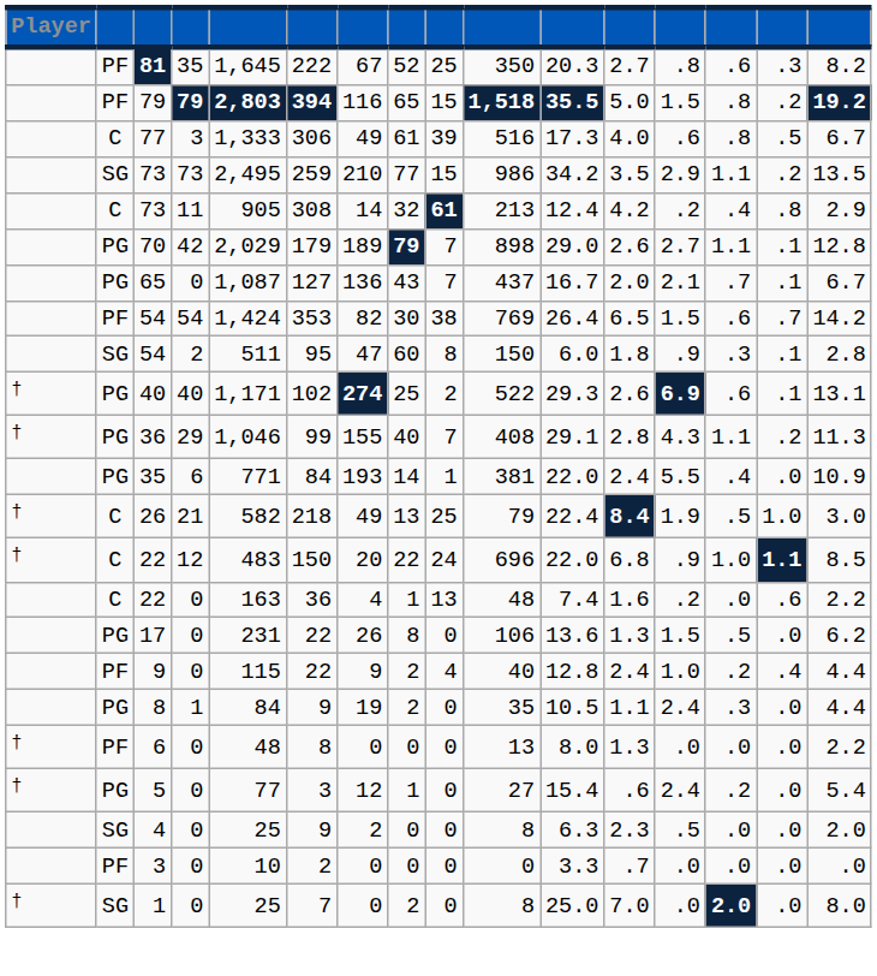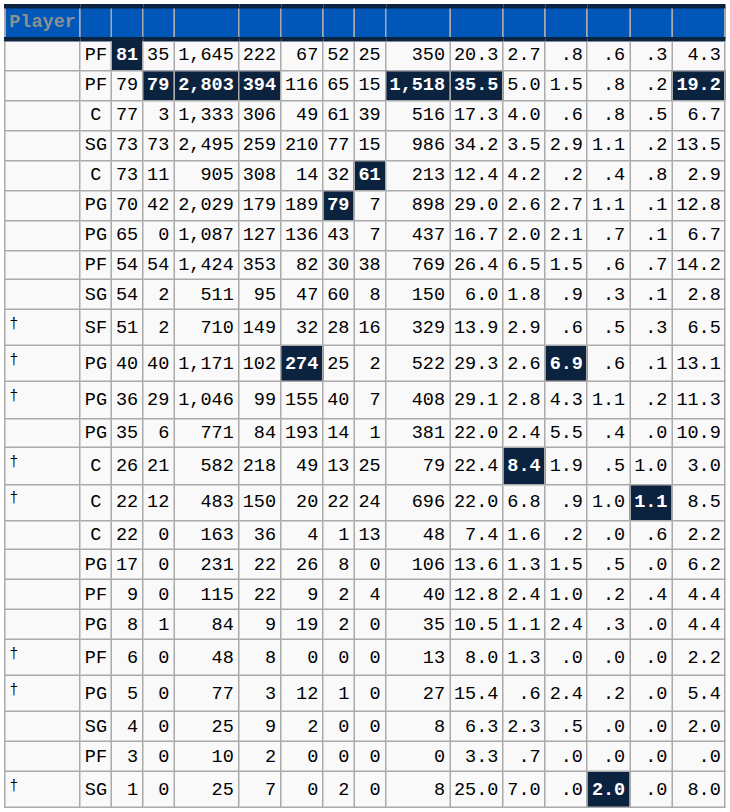81 | column 16: 8.2 -> 4.3
+ row: † | SF | 51 | 2 | 710 | 149 | 32 | 28 | 16 | 329 | 13.9 | 2.9 | .6 | .5 | .3 | 6.5
